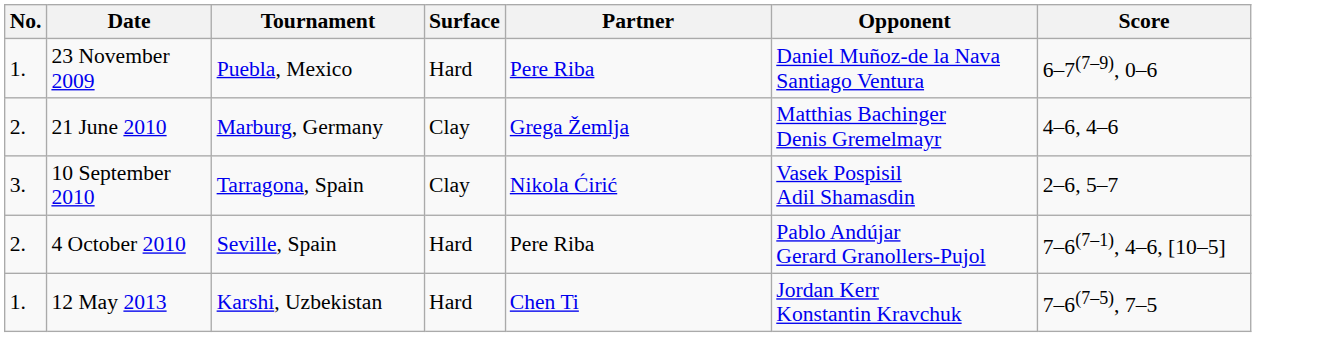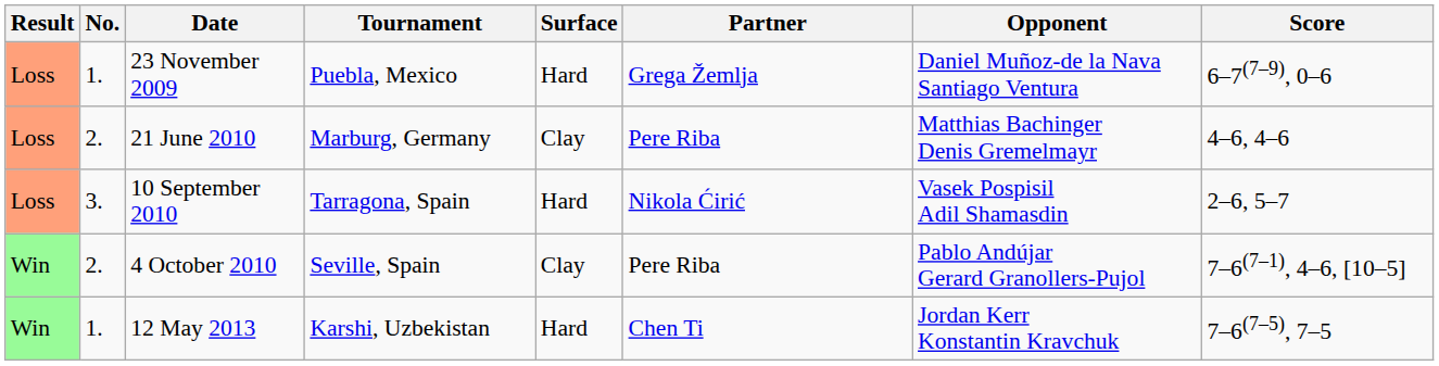+ column: Result | Loss | Loss | Loss | Win | Win
23 November 2009 | Partner: Pere Riba -> Grega Žemlja
21 June 2010 | Partner: Grega Žemlja -> Pere Riba
10 September 2010 | Surface: Clay -> Hard
4 October 2010 | Surface: Hard -> Clay
